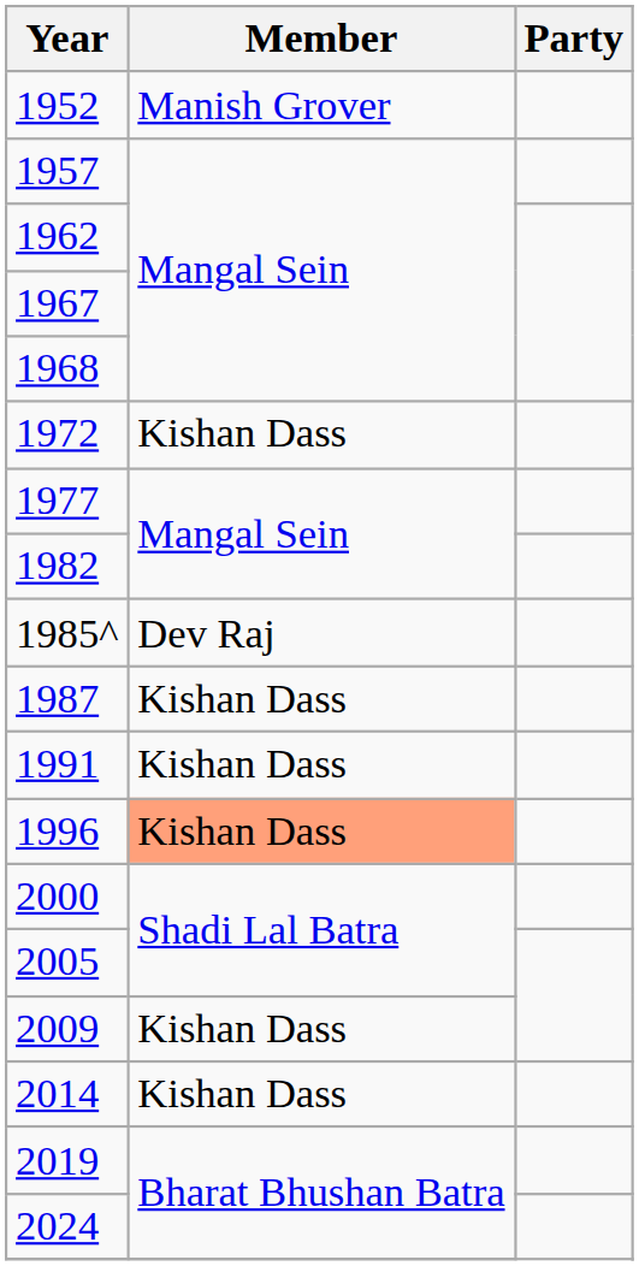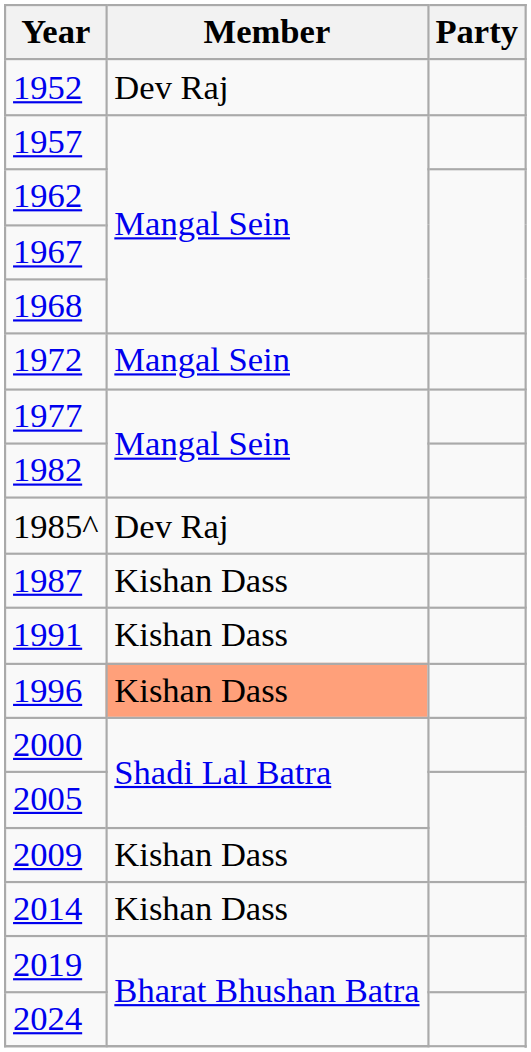1952 | Member: Manish Grover -> Dev Raj
1972 | Member: Kishan Dass -> Mangal Sein
